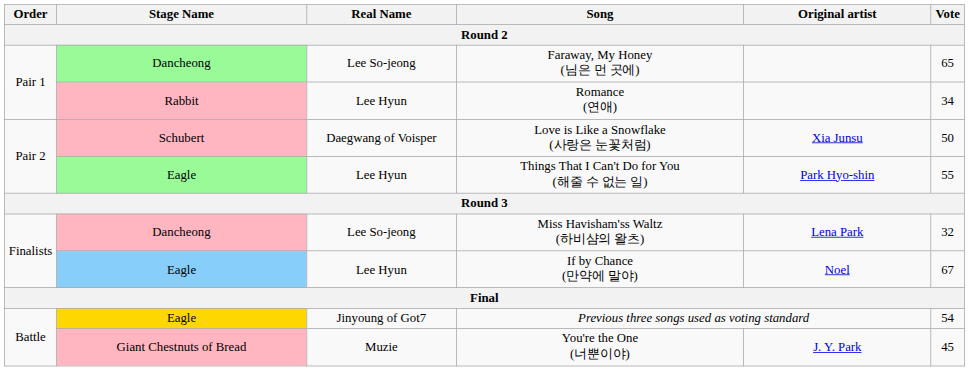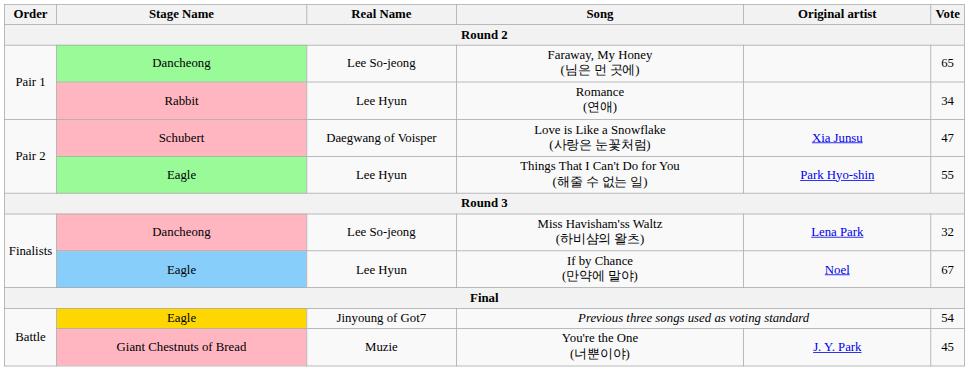Love is Like a Snowflake (사랑은 눈꽃처럼) | Vote: 50 -> 47
